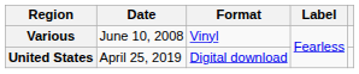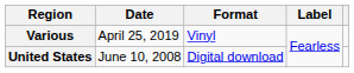Various | Date: June 10, 2008 -> April 25, 2019
United States | Date: April 25, 2019 -> June 10, 2008
